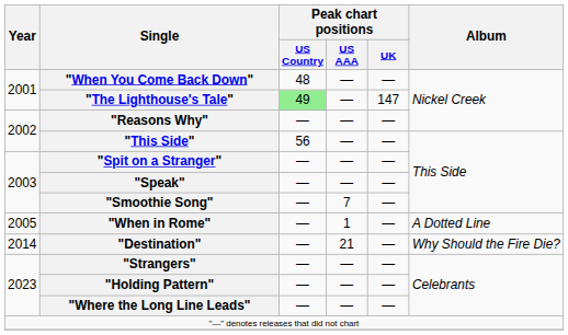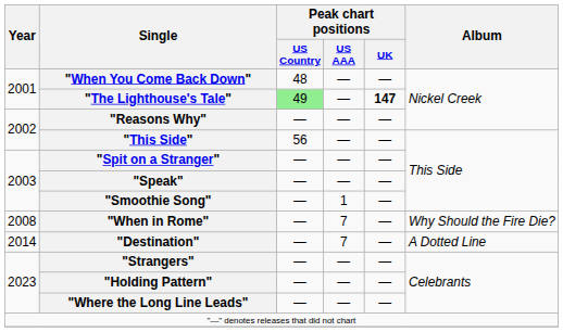"The Lighthouse's Tale" | Peak chart positions / UK: normal -> bold
"Smoothie Song" | Peak chart positions / US AAA: 7 -> 1
"When in Rome" | Year: 2005 -> 2008
"When in Rome" | Peak chart positions / US AAA: 1 -> 7
"When in Rome" | Album: A Dotted Line -> Why Should the Fire Die?
"Destination" | Peak chart positions / US AAA: 21 -> 7
"Destination" | Album: Why Should the Fire Die? -> A Dotted Line
